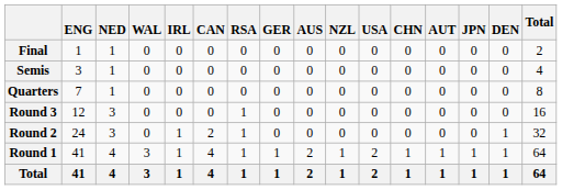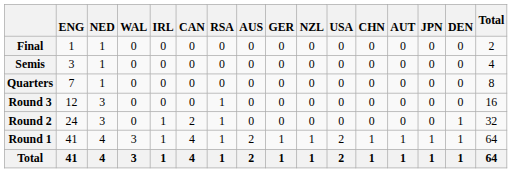columns swapped: GER <-> AUS
